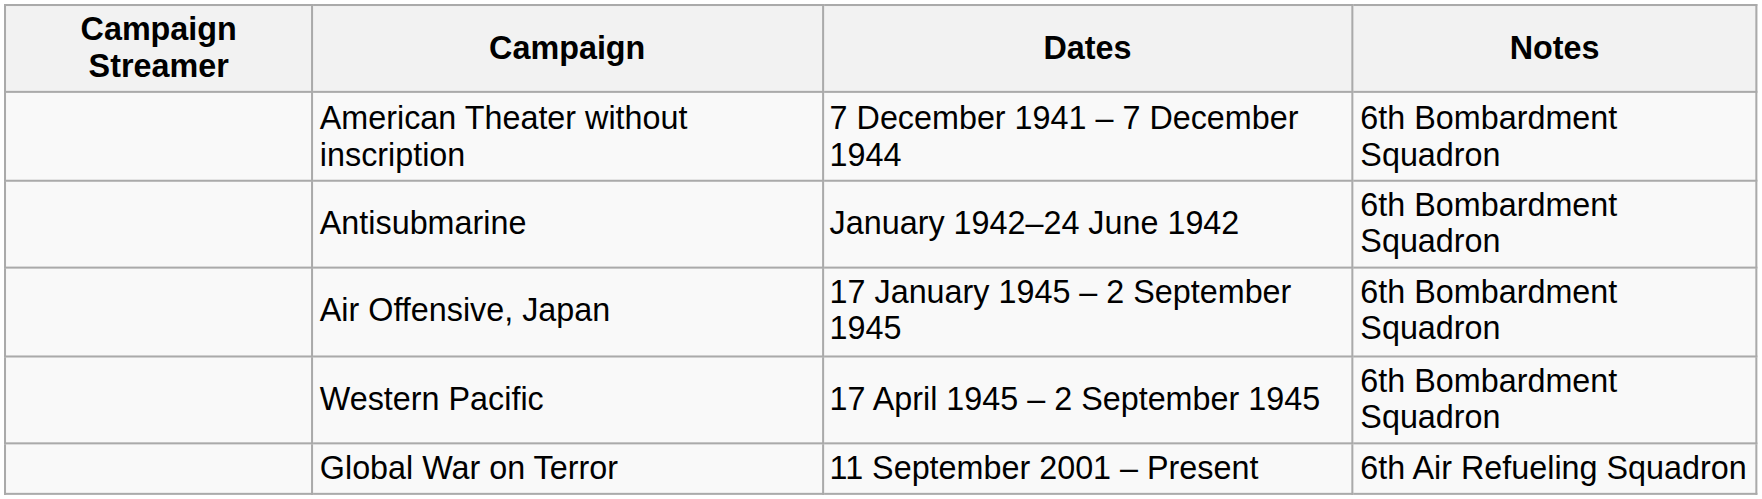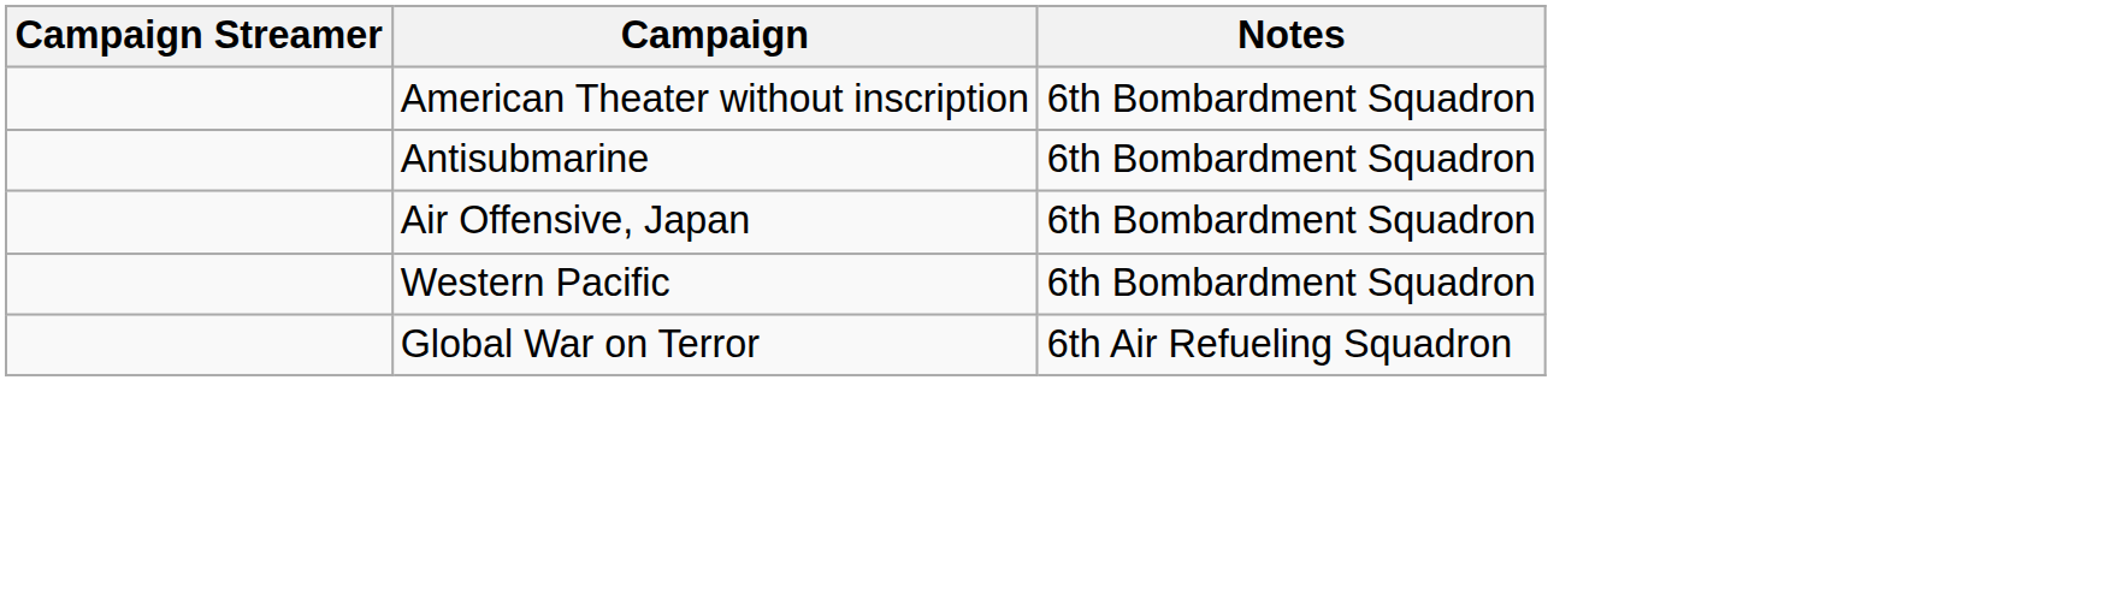- column: Dates | 7 December 1941 – 7 December 1944 | January 1942–24 June 1942 | 17 January 1945 – 2 September 1945 | 17 April 1945 – 2 September 1945 | 11 September 2001 – Present
